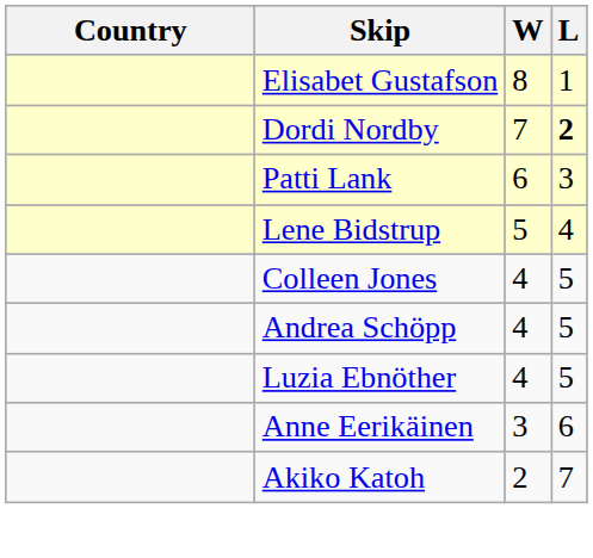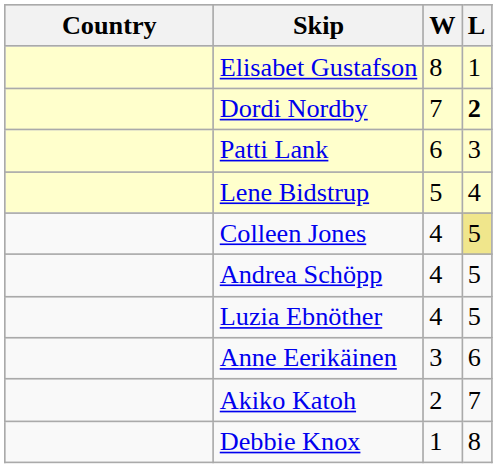Colleen Jones | L: no background -> khaki background
+ row: Debbie Knox | 1 | 8
